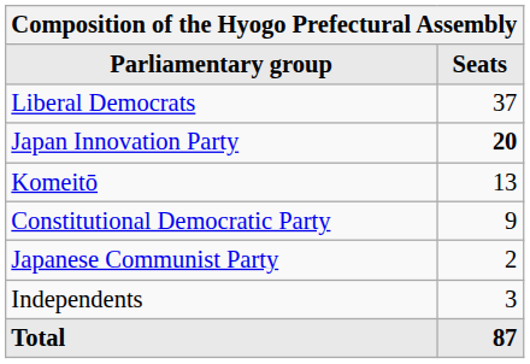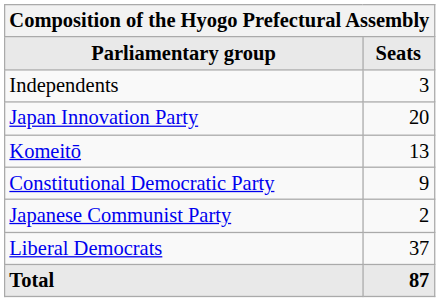rows swapped: Liberal Democrats <-> Independents
Japan Innovation Party | Seats: bold -> normal
